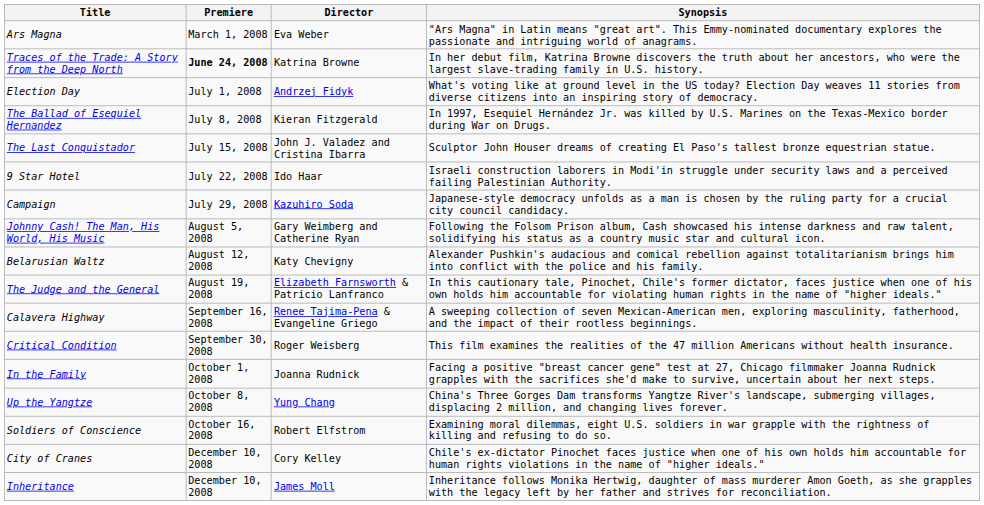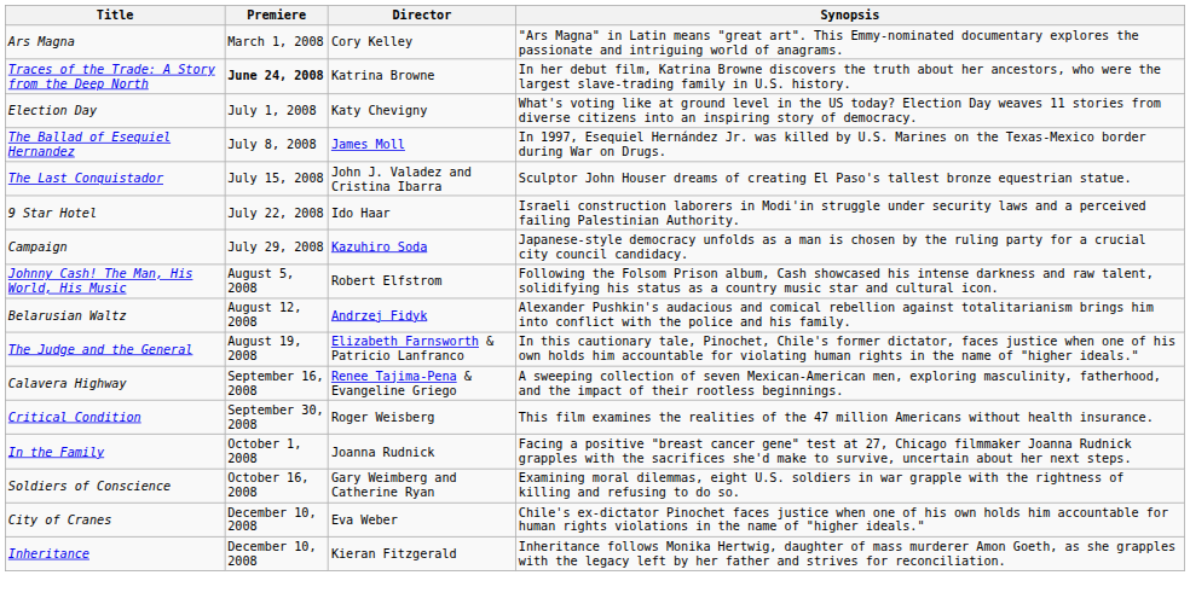Ars Magna | Director: Eva Weber -> Cory Kelley
Election Day | Director: Andrzej Fidyk -> Katy Chevigny
The Ballad of Esequiel Hernandez | Director: Kieran Fitzgerald -> James Moll
Johnny Cash! The Man, His World, His Music | Director: Gary Weimberg and Catherine Ryan -> Robert Elfstrom
Belarusian Waltz | Director: Katy Chevigny -> Andrzej Fidyk
- row: Up the Yangtze | October 8, 2008 | Yung Chang | China's Three Gorges Dam transforms Yangtze River's landscape, submerging villages, displacing 2 million, and changing lives forever.
Soldiers of Conscience | Director: Robert Elfstrom -> Gary Weimberg and Catherine Ryan
City of Cranes | Director: Cory Kelley -> Eva Weber
Inheritance | Director: James Moll -> Kieran Fitzgerald
